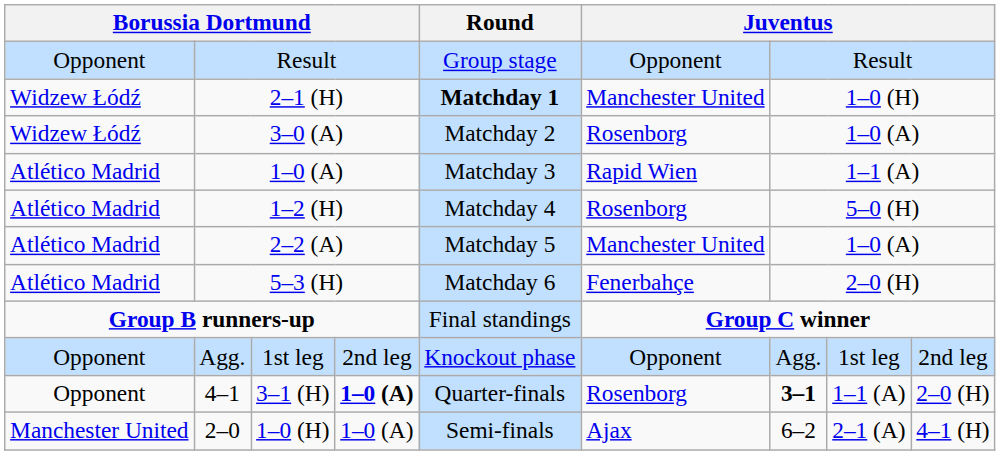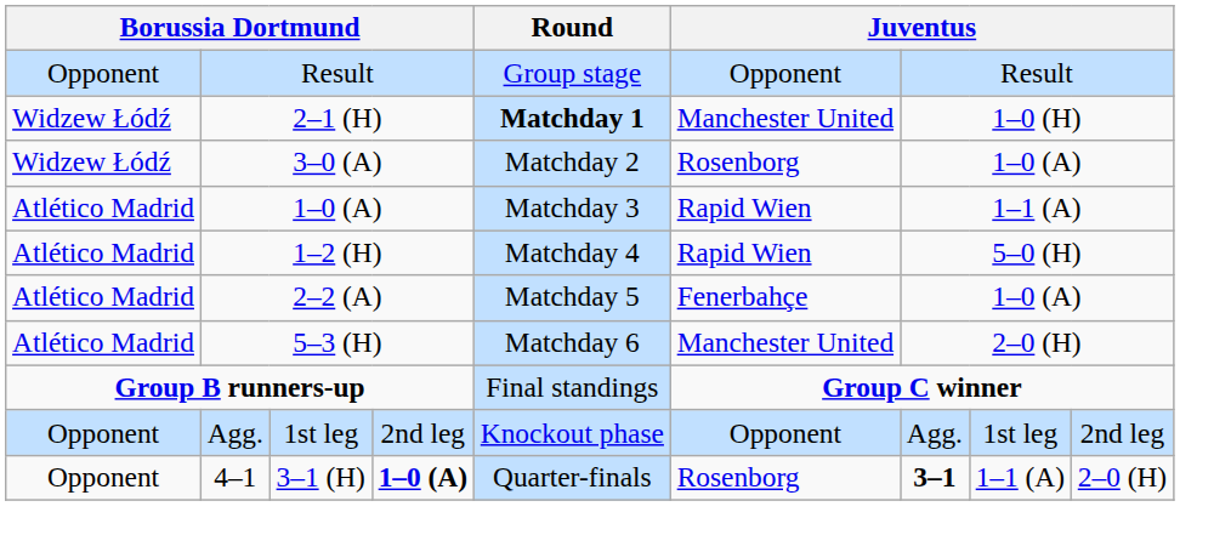1–2 (H) | column 6: Rosenborg -> Rapid Wien
2–2 (A) | column 6: Manchester United -> Fenerbahçe
5–3 (H) | column 6: Fenerbahçe -> Manchester United
- row: Manchester United | 2–0 | 1–0 (H) | 1–0 (A) | Semi-finals | Ajax | 6–2 | 2–1 (A) | 4–1 (H)
